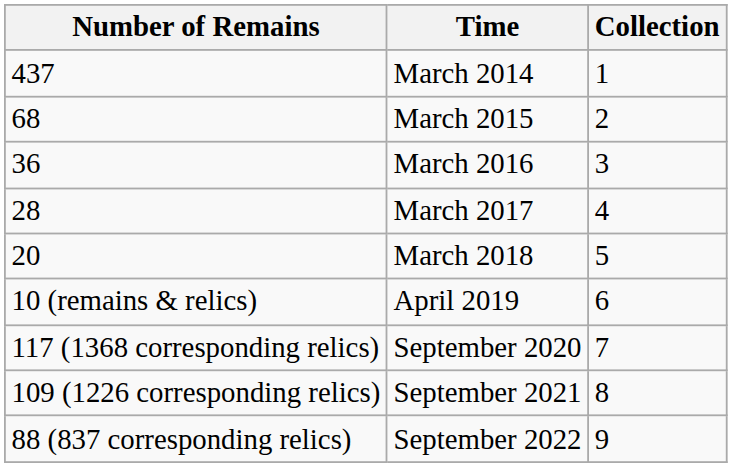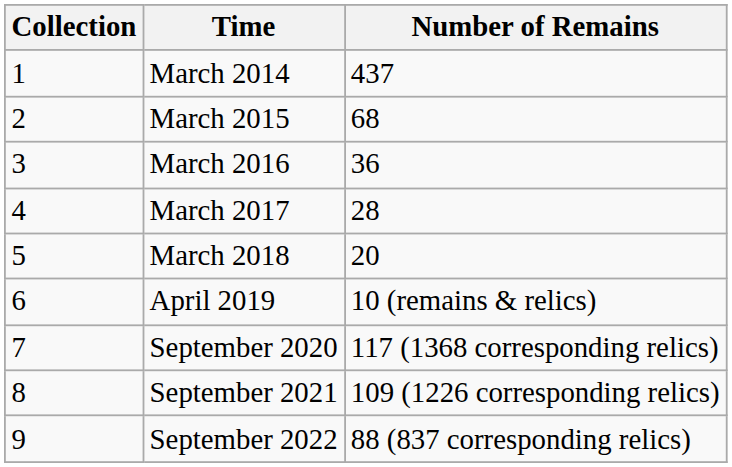columns swapped: Collection <-> Number of Remains
